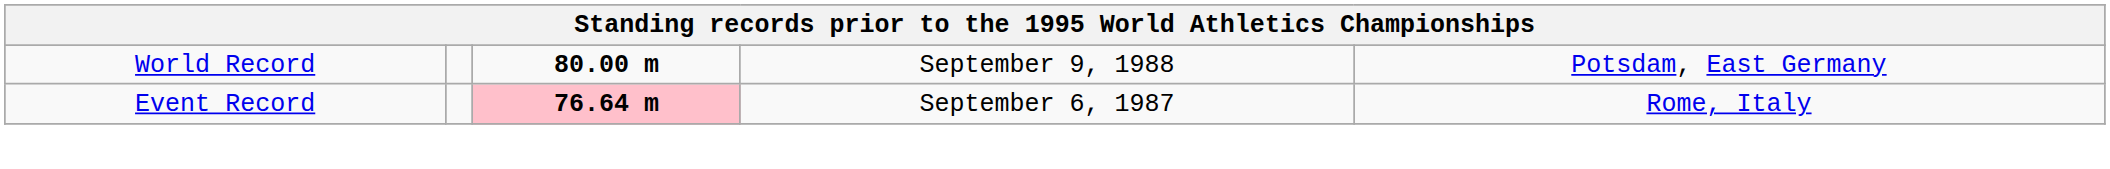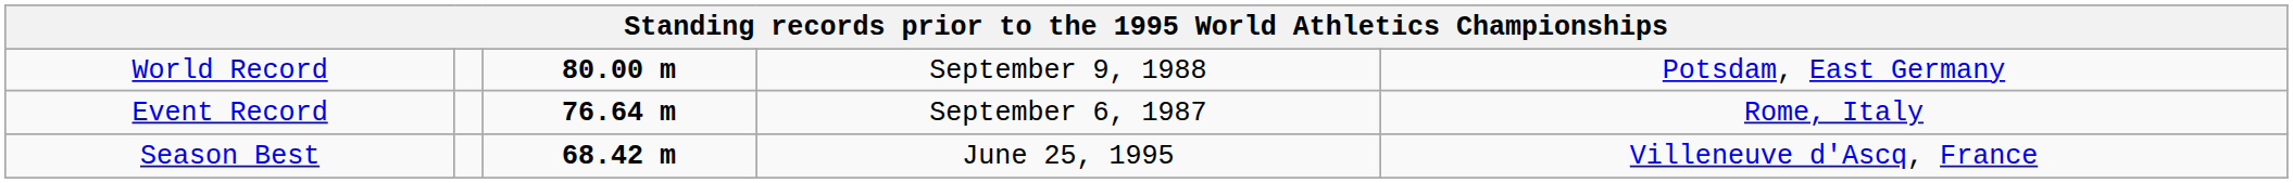Event Record | column 3: pink background -> no background
+ row: Season Best | 68.42 m | June 25, 1995 | Villeneuve d'Ascq, France
